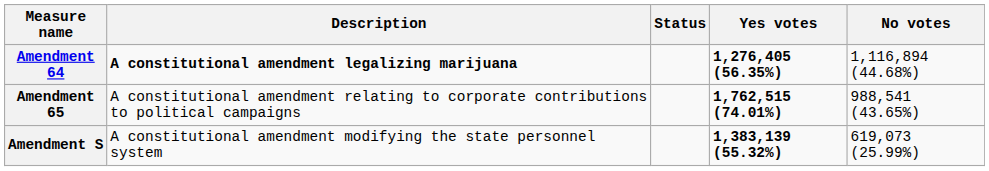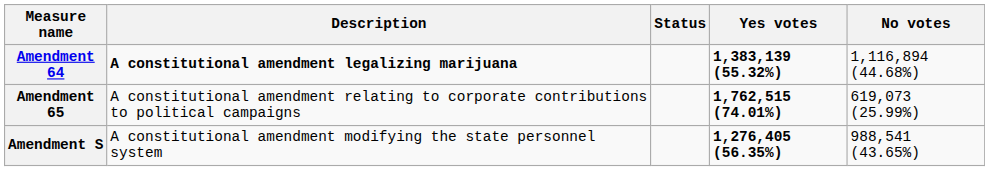Amendment 64 | Yes votes: 1,276,405 (56.35%) -> 1,383,139 (55.32%)
Amendment 65 | No votes: 988,541 (43.65%) -> 619,073 (25.99%)
Amendment S | Yes votes: 1,383,139 (55.32%) -> 1,276,405 (56.35%)
Amendment S | No votes: 619,073 (25.99%) -> 988,541 (43.65%)
